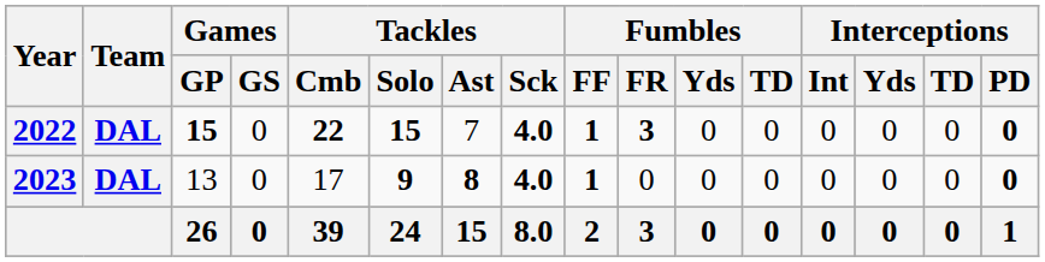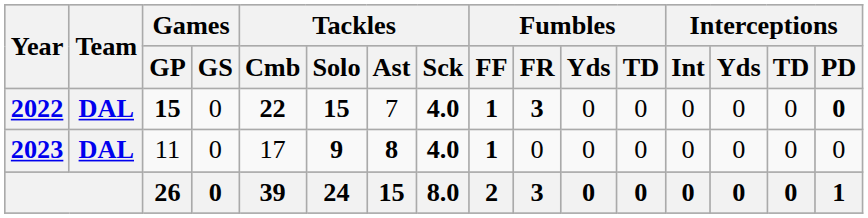2023 | Games / GP: 13 -> 11
2023 | Interceptions / PD: bold -> normal
